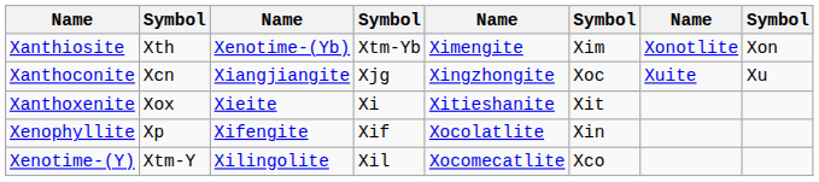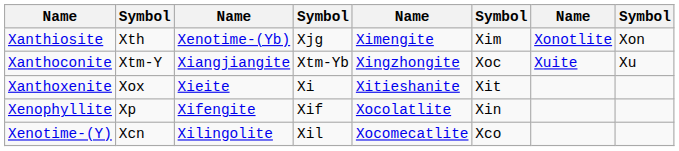Xanthiosite | column 4: Xtm-Yb -> Xjg
Xanthoconite | column 2: Xcn -> Xtm-Y
Xanthoconite | column 4: Xjg -> Xtm-Yb
Xenotime-(Y) | column 2: Xtm-Y -> Xcn
